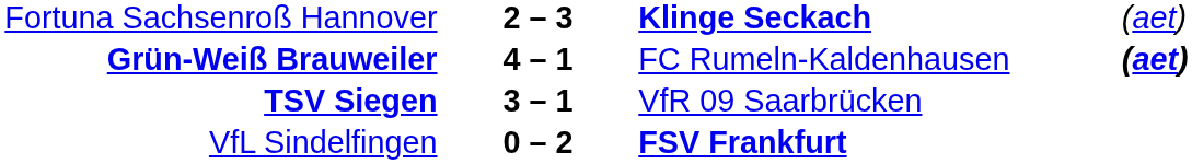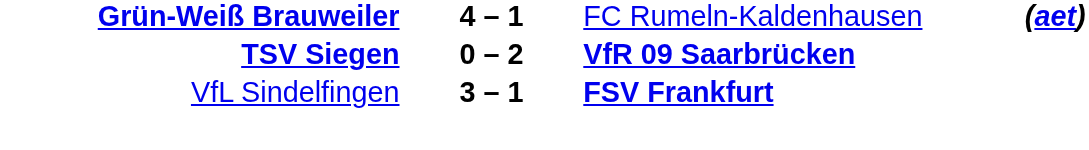- row: Fortuna Sachsenroß Hannover | 2 – 3 | Klinge Seckach | (aet)
TSV Siegen | column 2: 3 – 1 -> 0 – 2
TSV Siegen | column 3: normal -> bold
VfL Sindelfingen | column 2: 0 – 2 -> 3 – 1
